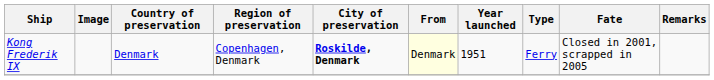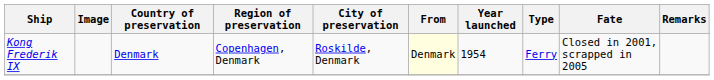Kong Frederik IX | City of preservation: bold -> normal
Kong Frederik IX | Year launched: 1951 -> 1954
